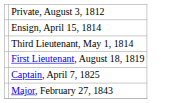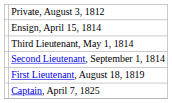+ row: Second Lieutenant, September 1, 1814
- row: Major, February 27, 1843
